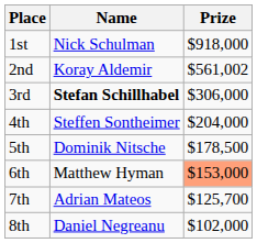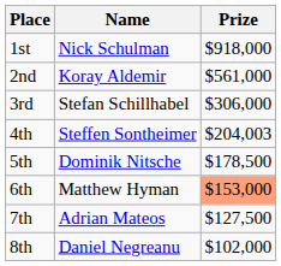2nd | Prize: $561,002 -> $561,000
3rd | Name: bold -> normal
4th | Prize: $204,000 -> $204,003
7th | Prize: $125,700 -> $127,500
